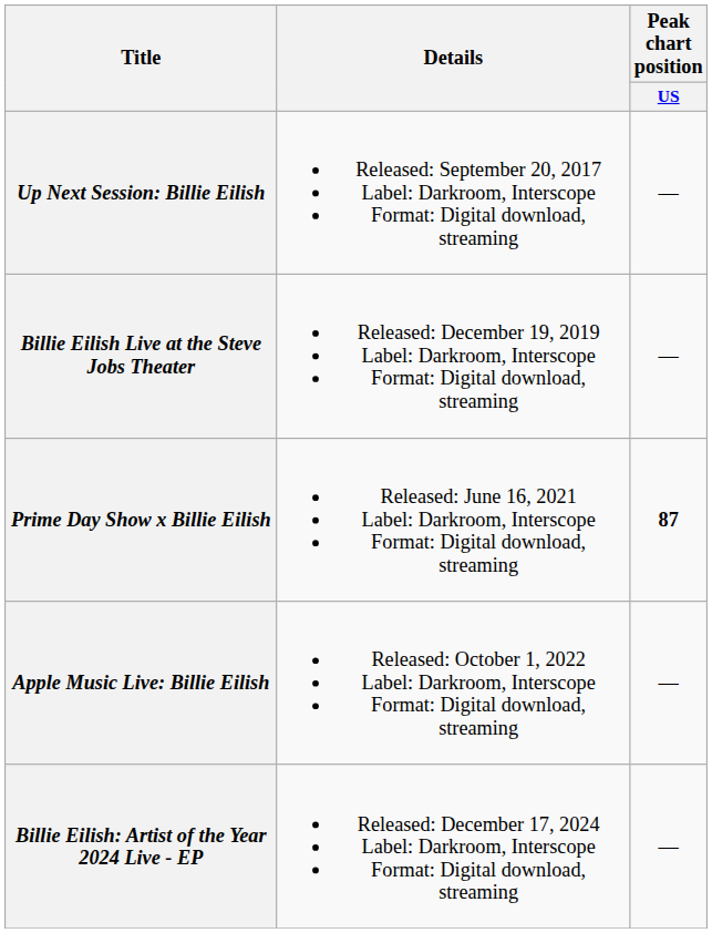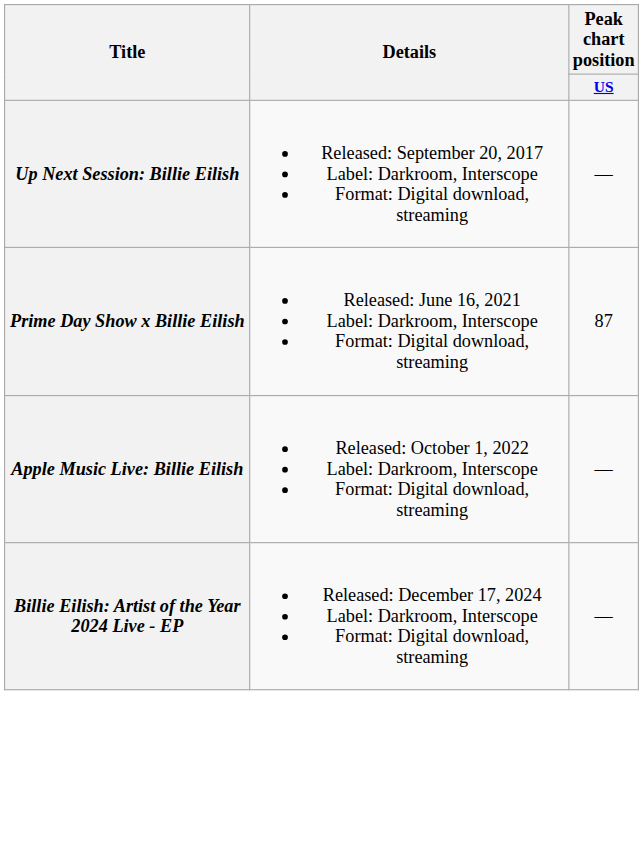- row: Billie Eilish Live at the Steve Jobs Theater | Released: December 19, 2019 Label: Darkroom, Interscope Format: Digital download, streaming | —
Prime Day Show x Billie Eilish | Peak chart position / US: bold -> normal
